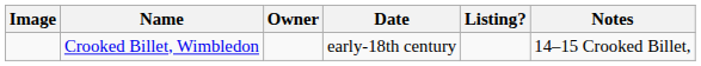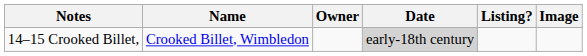columns swapped: Image <-> Notes
Crooked Billet, Wimbledon | Date: no background -> lightgrey background
